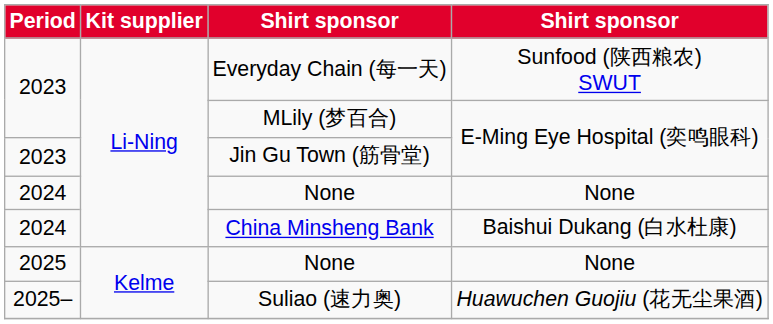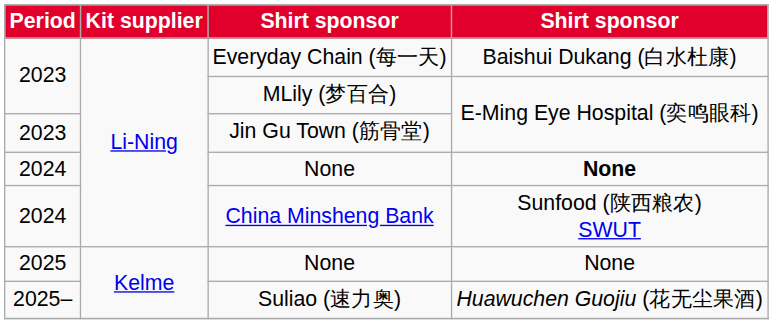Everyday Chain (每一天) | column 4: Sunfood (陕西粮农) SWUT -> Baishui Dukang (白水杜康)
2024 / None | column 4: normal -> bold
China Minsheng Bank | column 4: Baishui Dukang (白水杜康) -> Sunfood (陕西粮农) SWUT
